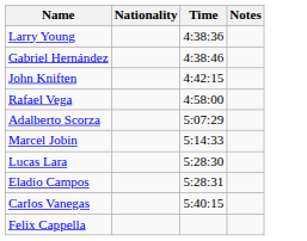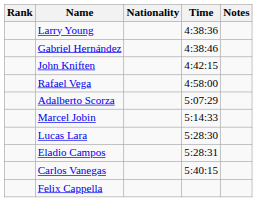+ column: Rank
